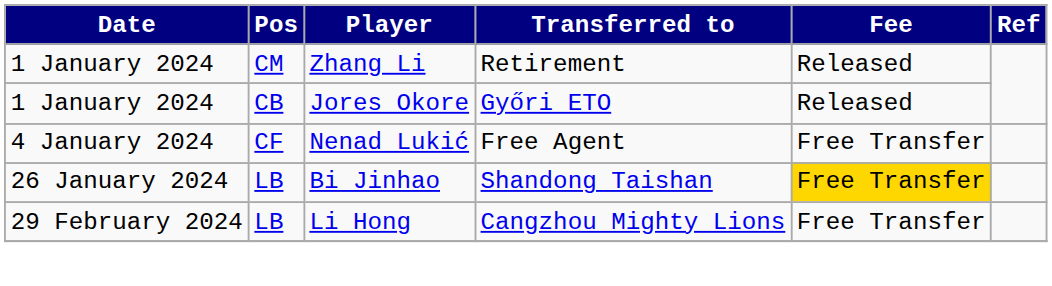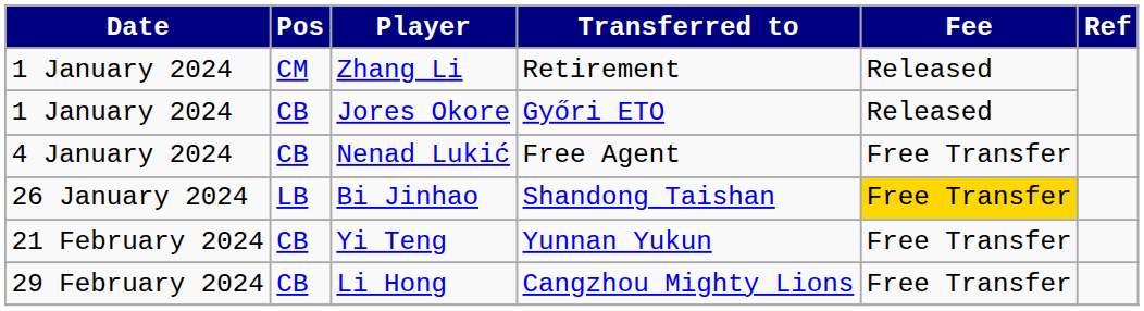Nenad Lukić | Pos: CF -> CB
+ row: 21 February 2024 | CB | Yi Teng | Yunnan Yukun | Free Transfer
Li Hong | Pos: LB -> CB
